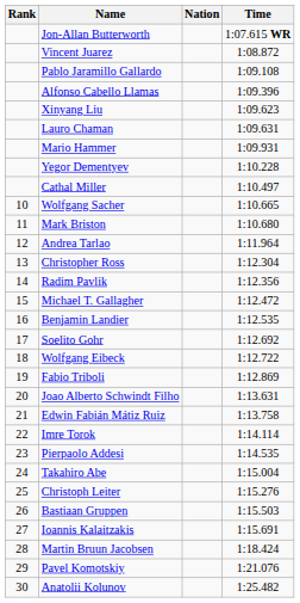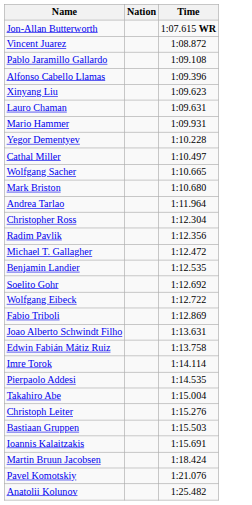- column: Rank | 10 | 11 | 12 | 13 | 14 | 15 | 16 | 17 | 18 | 19 | 20 | 21 | 22 | 23 | 24 | 25 | 26 | 27 | 28 | 29 | 30
